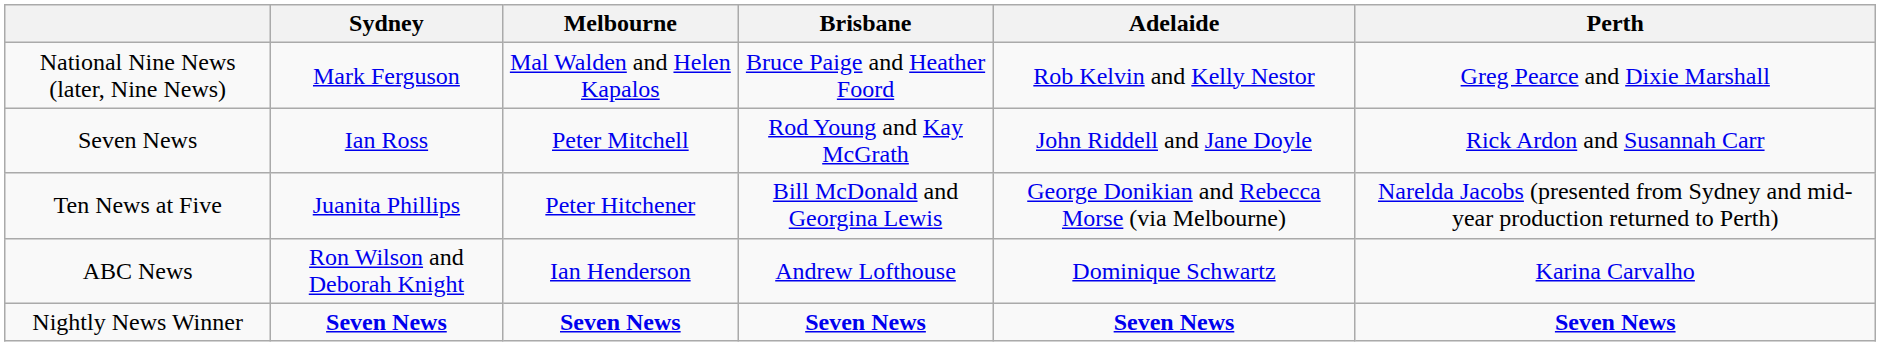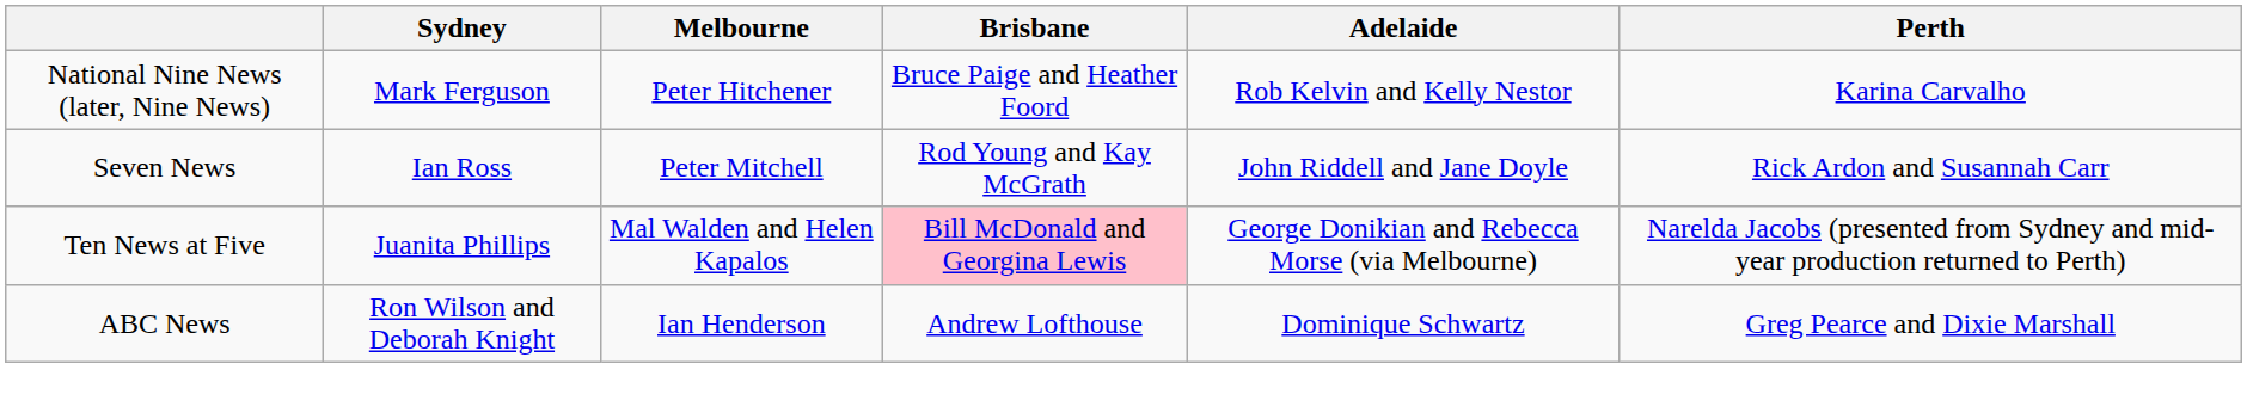National Nine News (later, Nine News) | Melbourne: Mal Walden and Helen Kapalos -> Peter Hitchener
National Nine News (later, Nine News) | Perth: Greg Pearce and Dixie Marshall -> Karina Carvalho
Ten News at Five | Melbourne: Peter Hitchener -> Mal Walden and Helen Kapalos
Ten News at Five | Brisbane: no background -> pink background
ABC News | Perth: Karina Carvalho -> Greg Pearce and Dixie Marshall
- row: Nightly News Winner | Seven News | Seven News | Seven News | Seven News | Seven News
